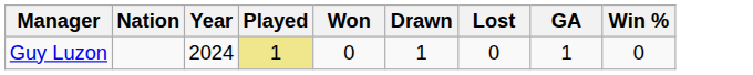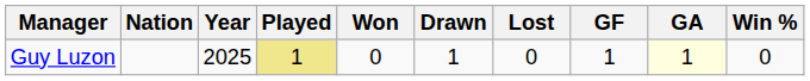+ column: GF | 1
Guy Luzon | Year: 2024 -> 2025
Guy Luzon | GA: no background -> lightyellow background
